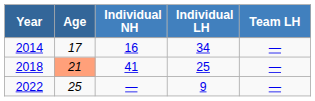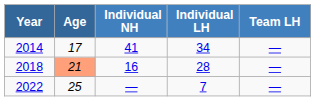2014 | Individual NH: 16 -> 41
2018 | Individual NH: 41 -> 16
2018 | Individual LH: 25 -> 28
2022 | Individual LH: 9 -> 7
